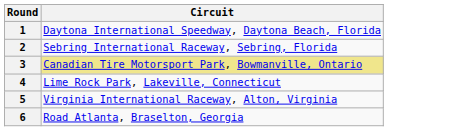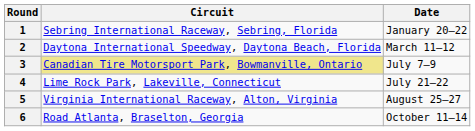+ column: Date | January 20–22 | March 11–12 | July 7–9 | July 21–22 | August 25–27 | October 11–14
1 | Circuit: Daytona International Speedway, Daytona Beach, Florida -> Sebring International Raceway, Sebring, Florida
2 | Circuit: Sebring International Raceway, Sebring, Florida -> Daytona International Speedway, Daytona Beach, Florida
